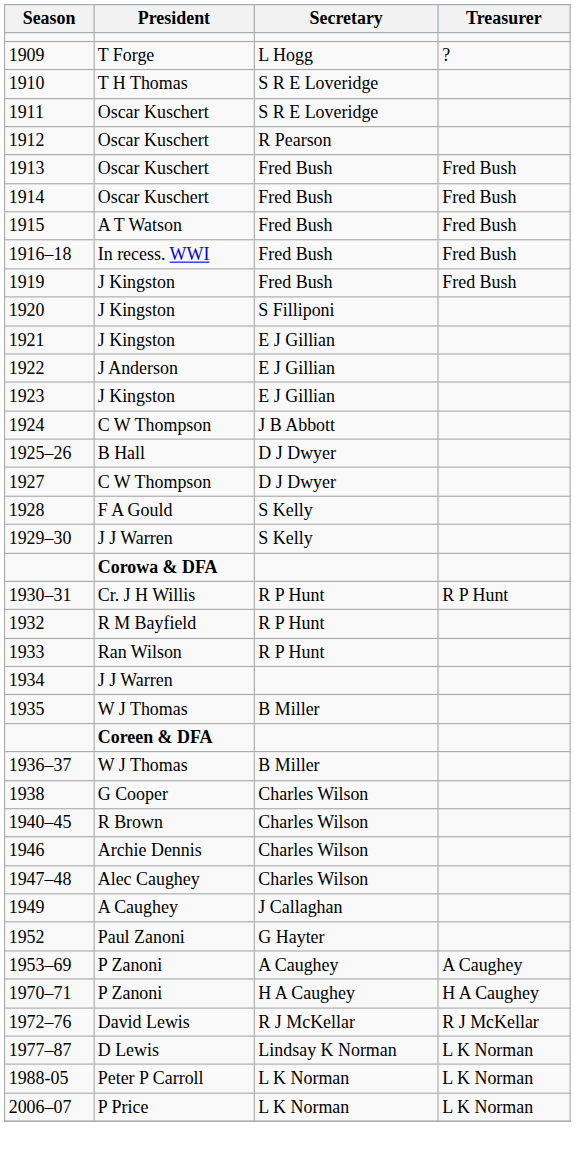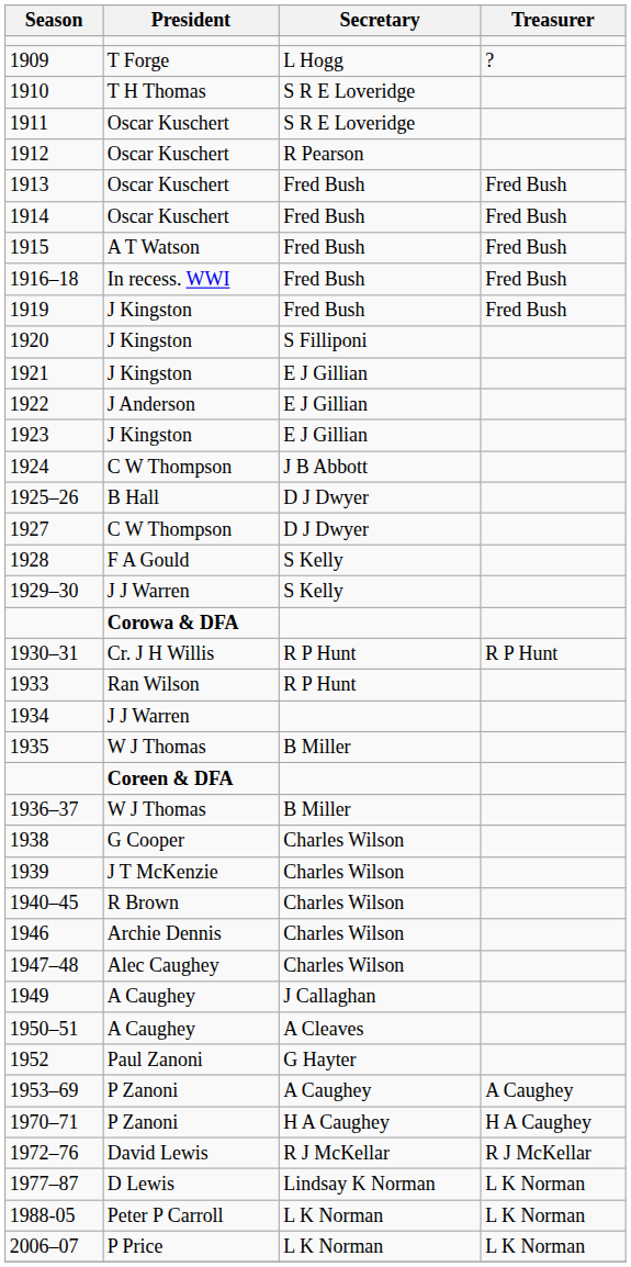- row: 1932 | R M Bayfield | R P Hunt
+ row: 1939 | J T McKenzie | Charles Wilson
+ row: 1950–51 | A Caughey | A Cleaves
